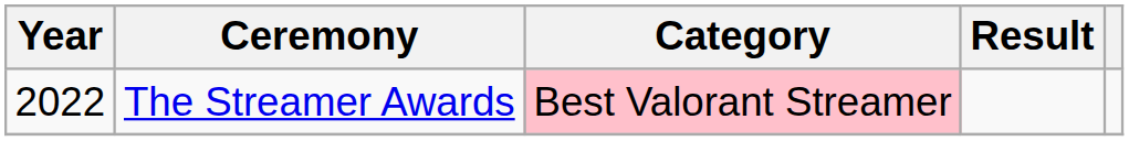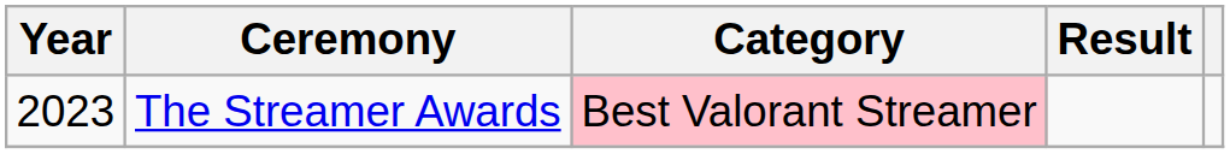The Streamer Awards | Year: 2022 -> 2023
